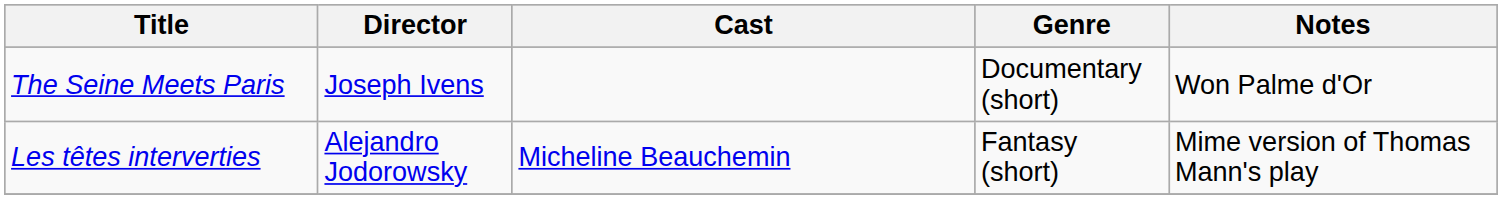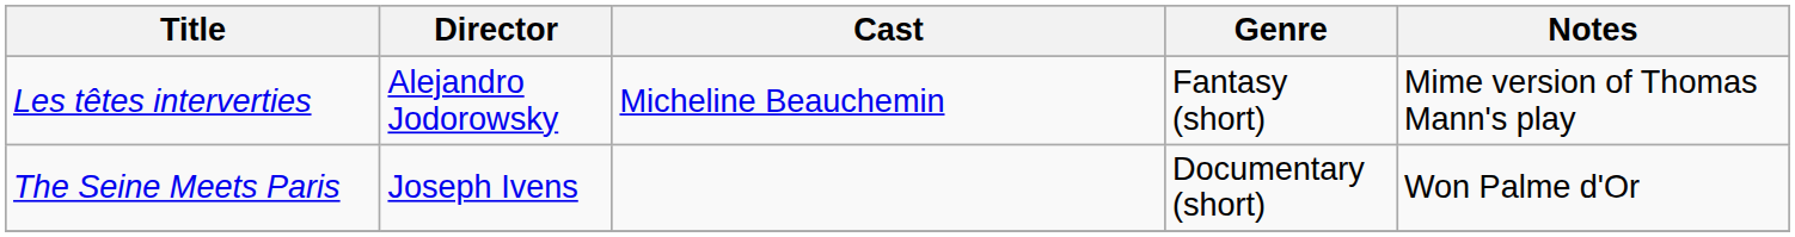rows swapped: Les têtes interverties <-> The Seine Meets Paris
